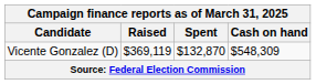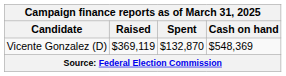Vicente Gonzalez (D) | Cash on hand: $548,309 -> $548,369
